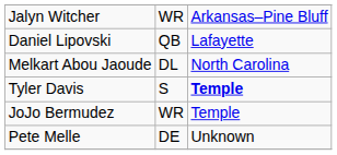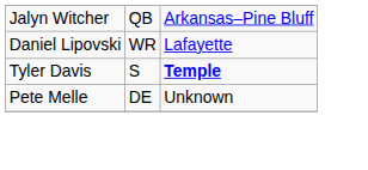Jalyn Witcher | column 2: WR -> QB
Daniel Lipovski | column 2: QB -> WR
- row: Melkart Abou Jaoude | DL | North Carolina
- row: JoJo Bermudez | WR | Temple
